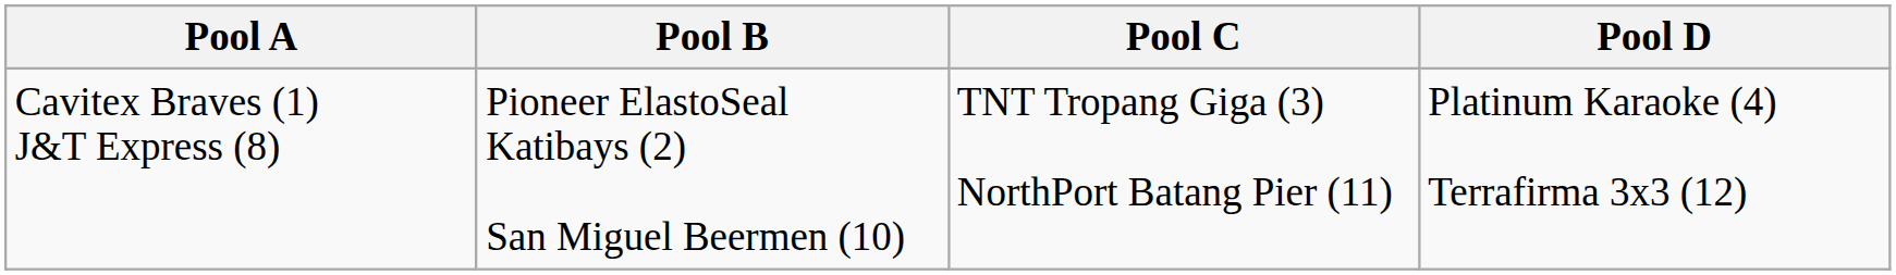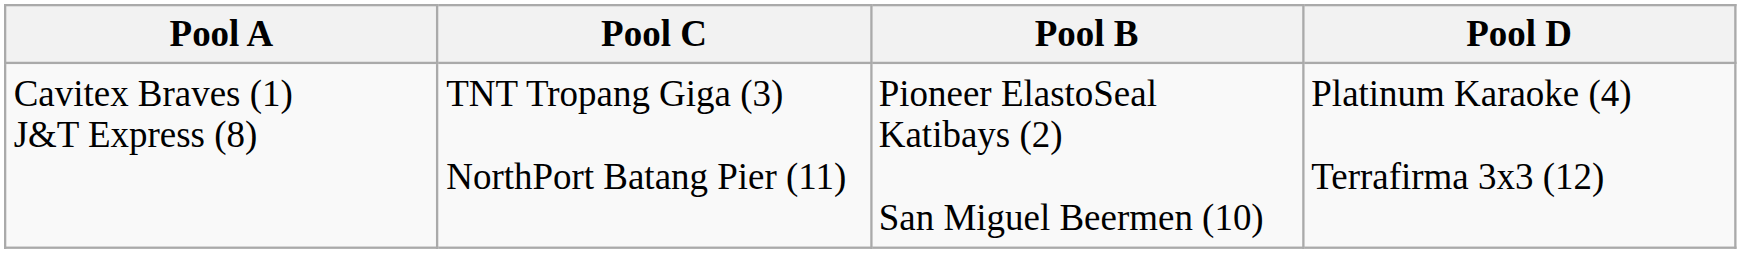columns swapped: Pool B <-> Pool C
